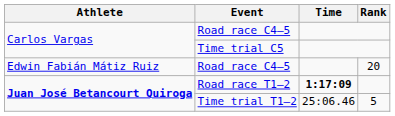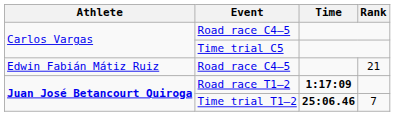Edwin Fabián Mátiz Ruiz / Road race C4–5 | Rank: 20 -> 21
Time trial T1–2 | Time: normal -> bold
Time trial T1–2 | Rank: 5 -> 7
